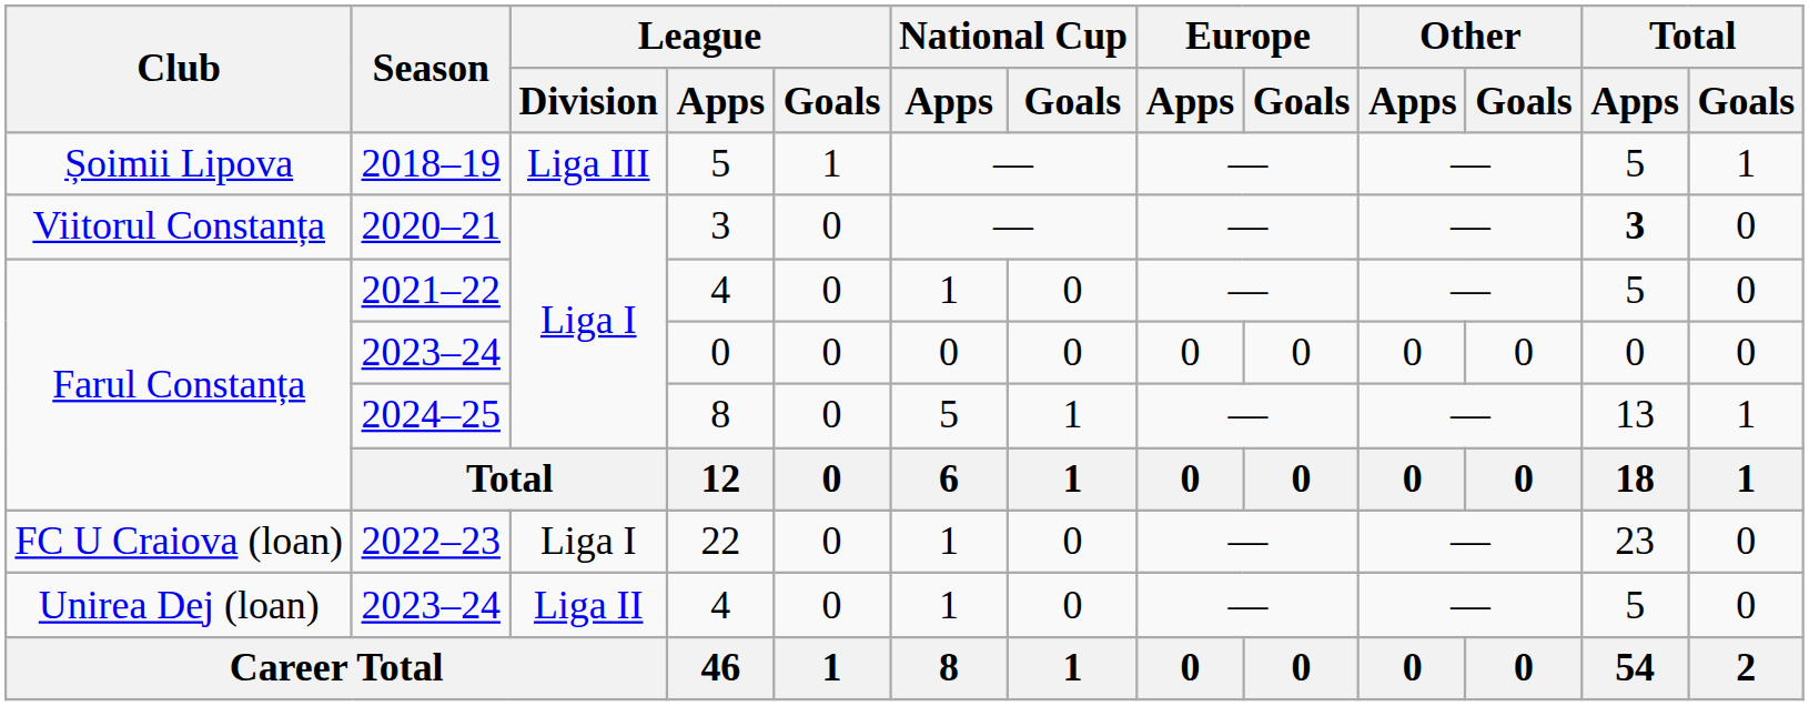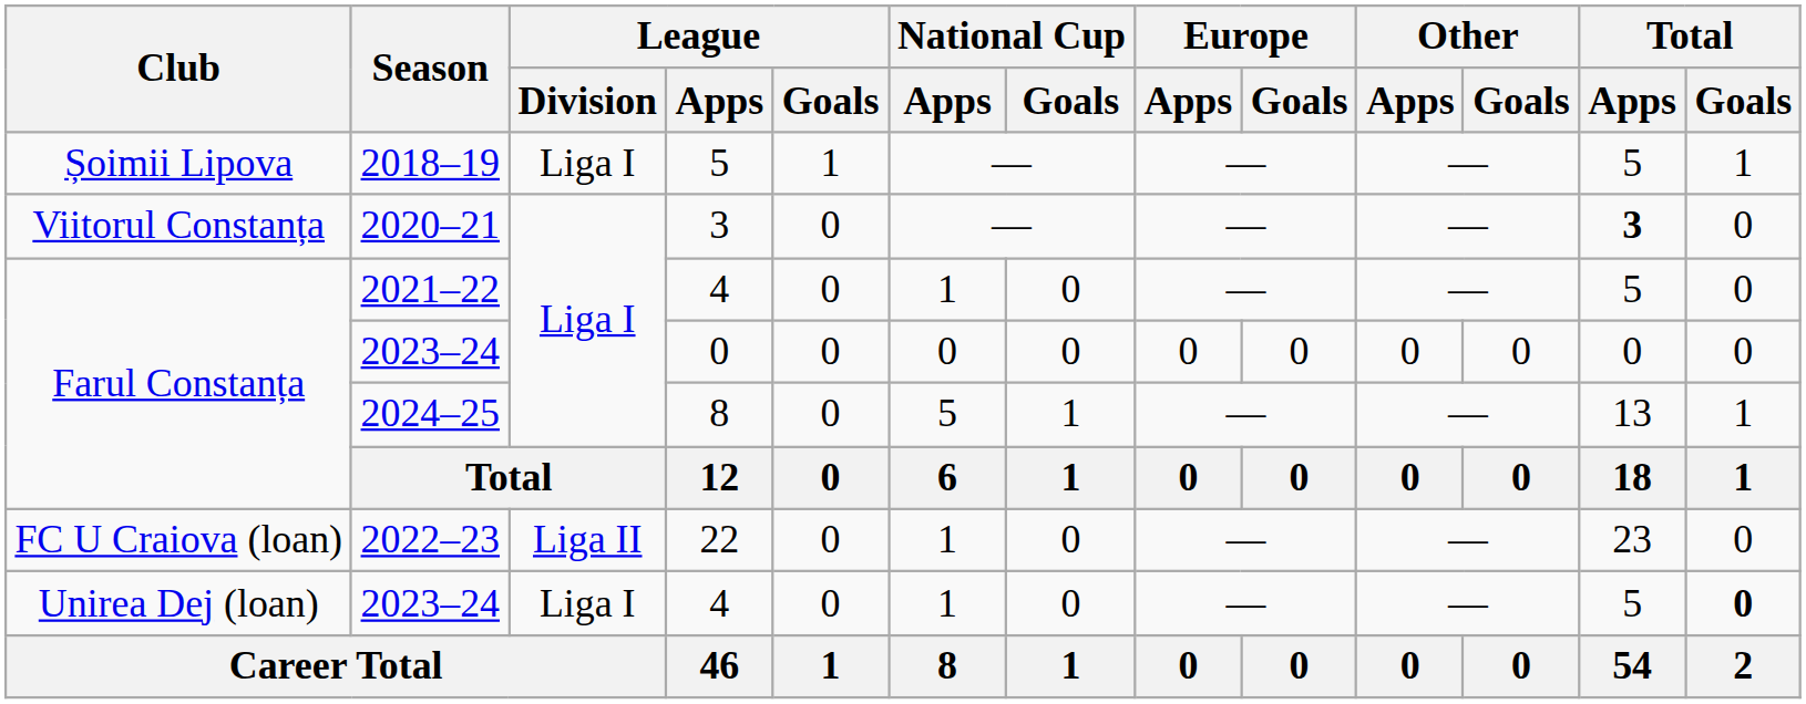2018–19 | League / Division: Liga III -> Liga I
2022–23 | League / Division: Liga I -> Liga II
2023–24 / 4 | League / Division: Liga II -> Liga I
2023–24 / 4 | Total / Goals: normal -> bold
